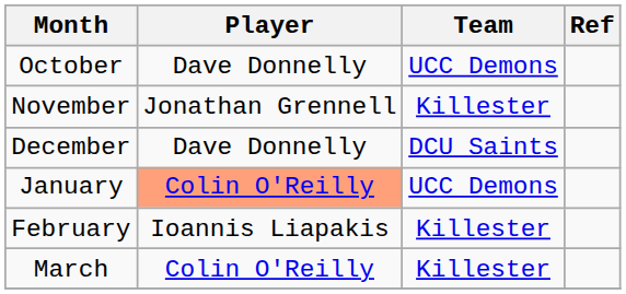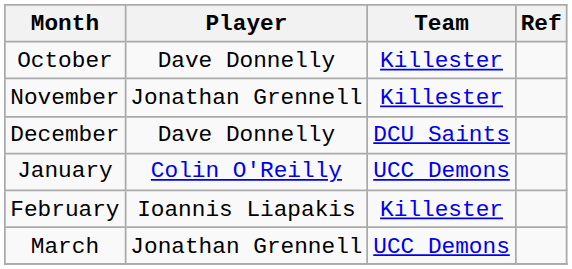October | Team: UCC Demons -> Killester
January | Player: lightsalmon background -> no background
March | Player: Colin O'Reilly -> Jonathan Grennell
March | Team: Killester -> UCC Demons
